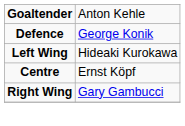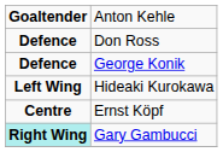+ row: Defence | Don Ross
Gary Gambucci | column 1: no background -> paleturquoise background
